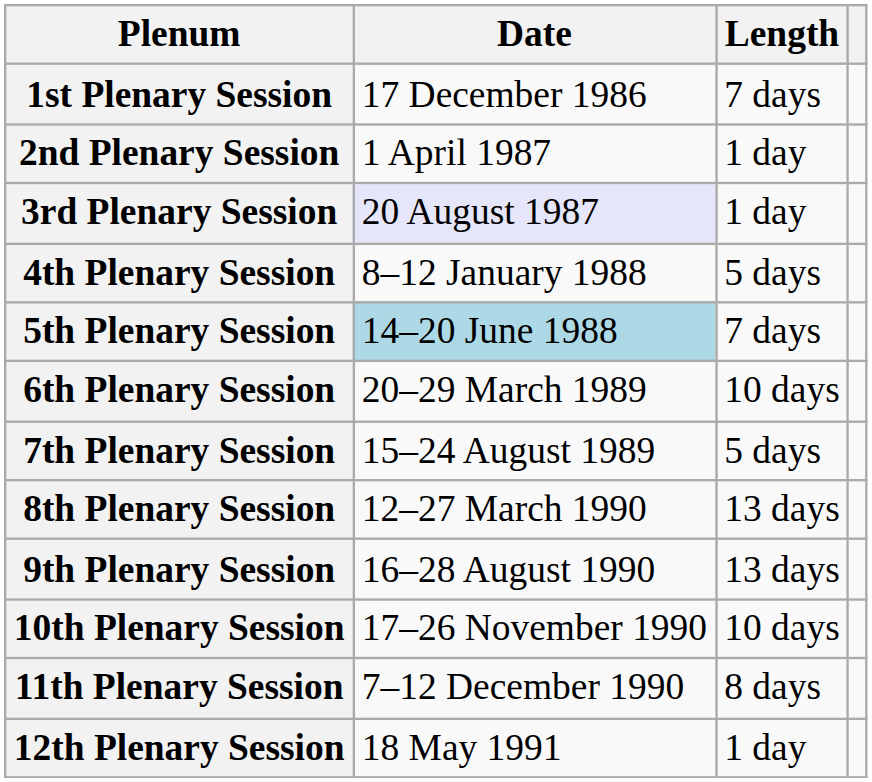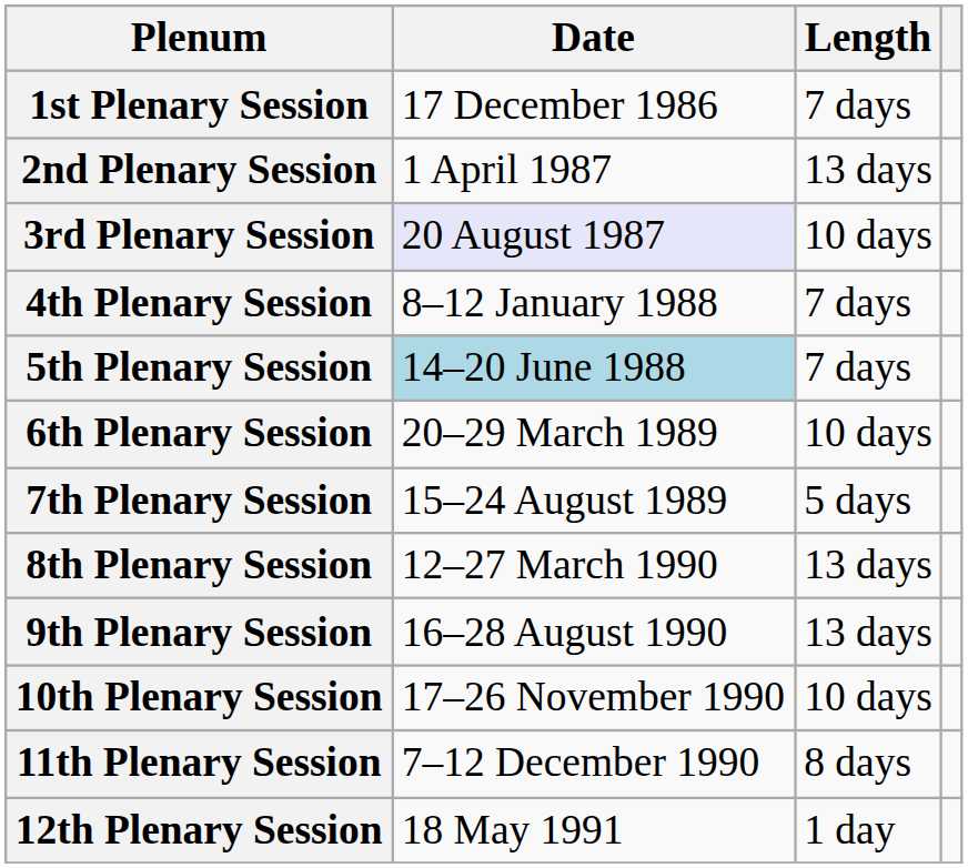2nd Plenary Session | Length: 1 day -> 13 days
3rd Plenary Session | Length: 1 day -> 10 days
4th Plenary Session | Length: 5 days -> 7 days
